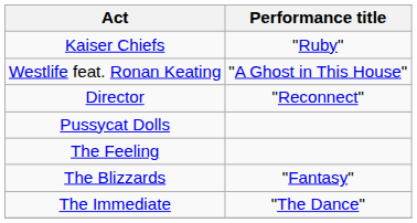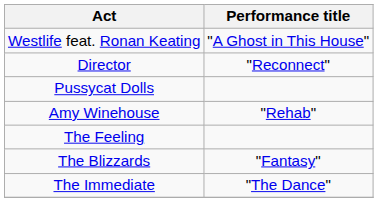- row: Kaiser Chiefs | "Ruby"
+ row: Amy Winehouse | "Rehab"
